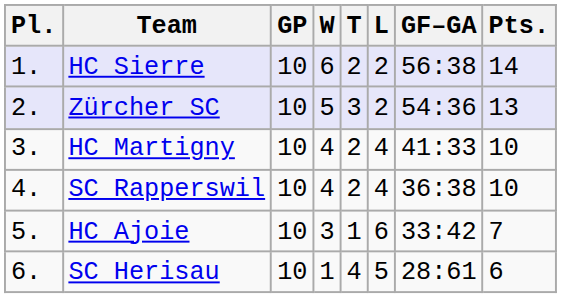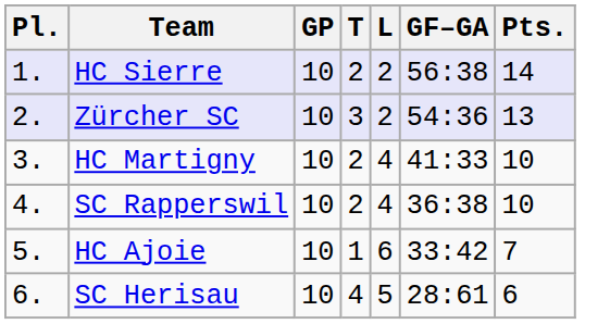- column: W | 6 | 5 | 4 | 4 | 3 | 1
